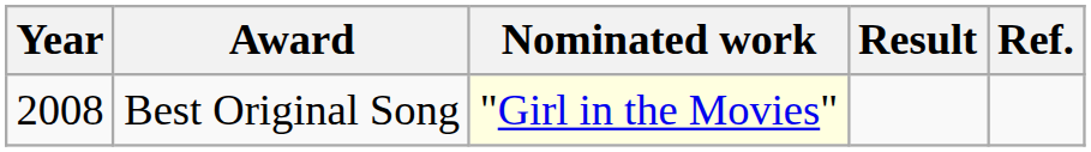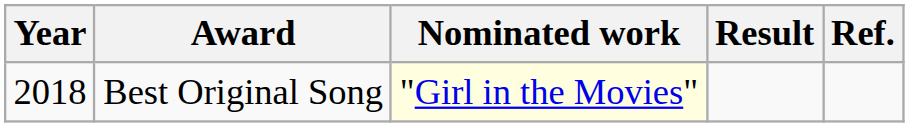Best Original Song | Year: 2008 -> 2018
